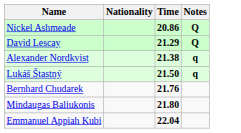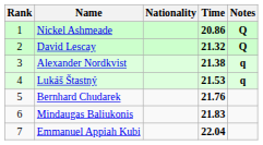+ column: Rank | 1 | 2 | 3 | 4 | 5 | 6 | 7
David Lescay | Time: 21.29 -> 21.32
Lukáš Štastný | Time: 21.50 -> 21.53
Mindaugas Baliukonis | Time: 21.80 -> 21.83
